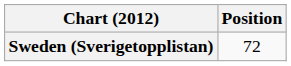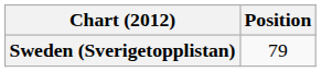Sweden (Sverigetopplistan) | Position: 72 -> 79
